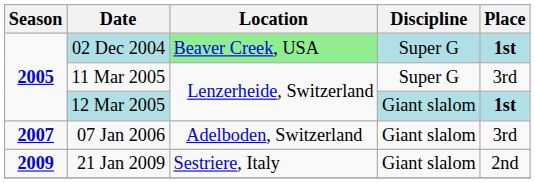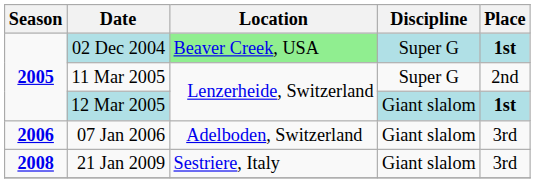11 Mar 2005 | Place: 3rd -> 2nd
07 Jan 2006 | Season: 2007 -> 2006
21 Jan 2009 | Season: 2009 -> 2008
21 Jan 2009 | Place: 2nd -> 3rd
